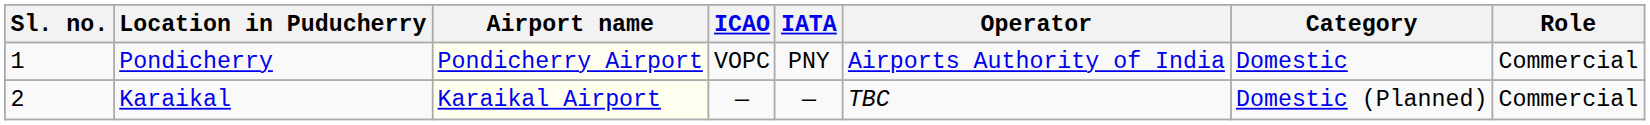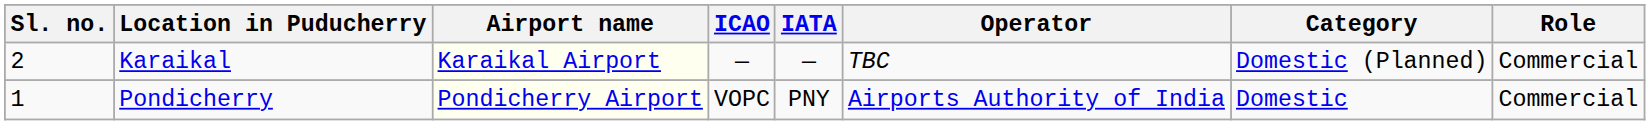rows swapped: Pondicherry <-> Karaikal
